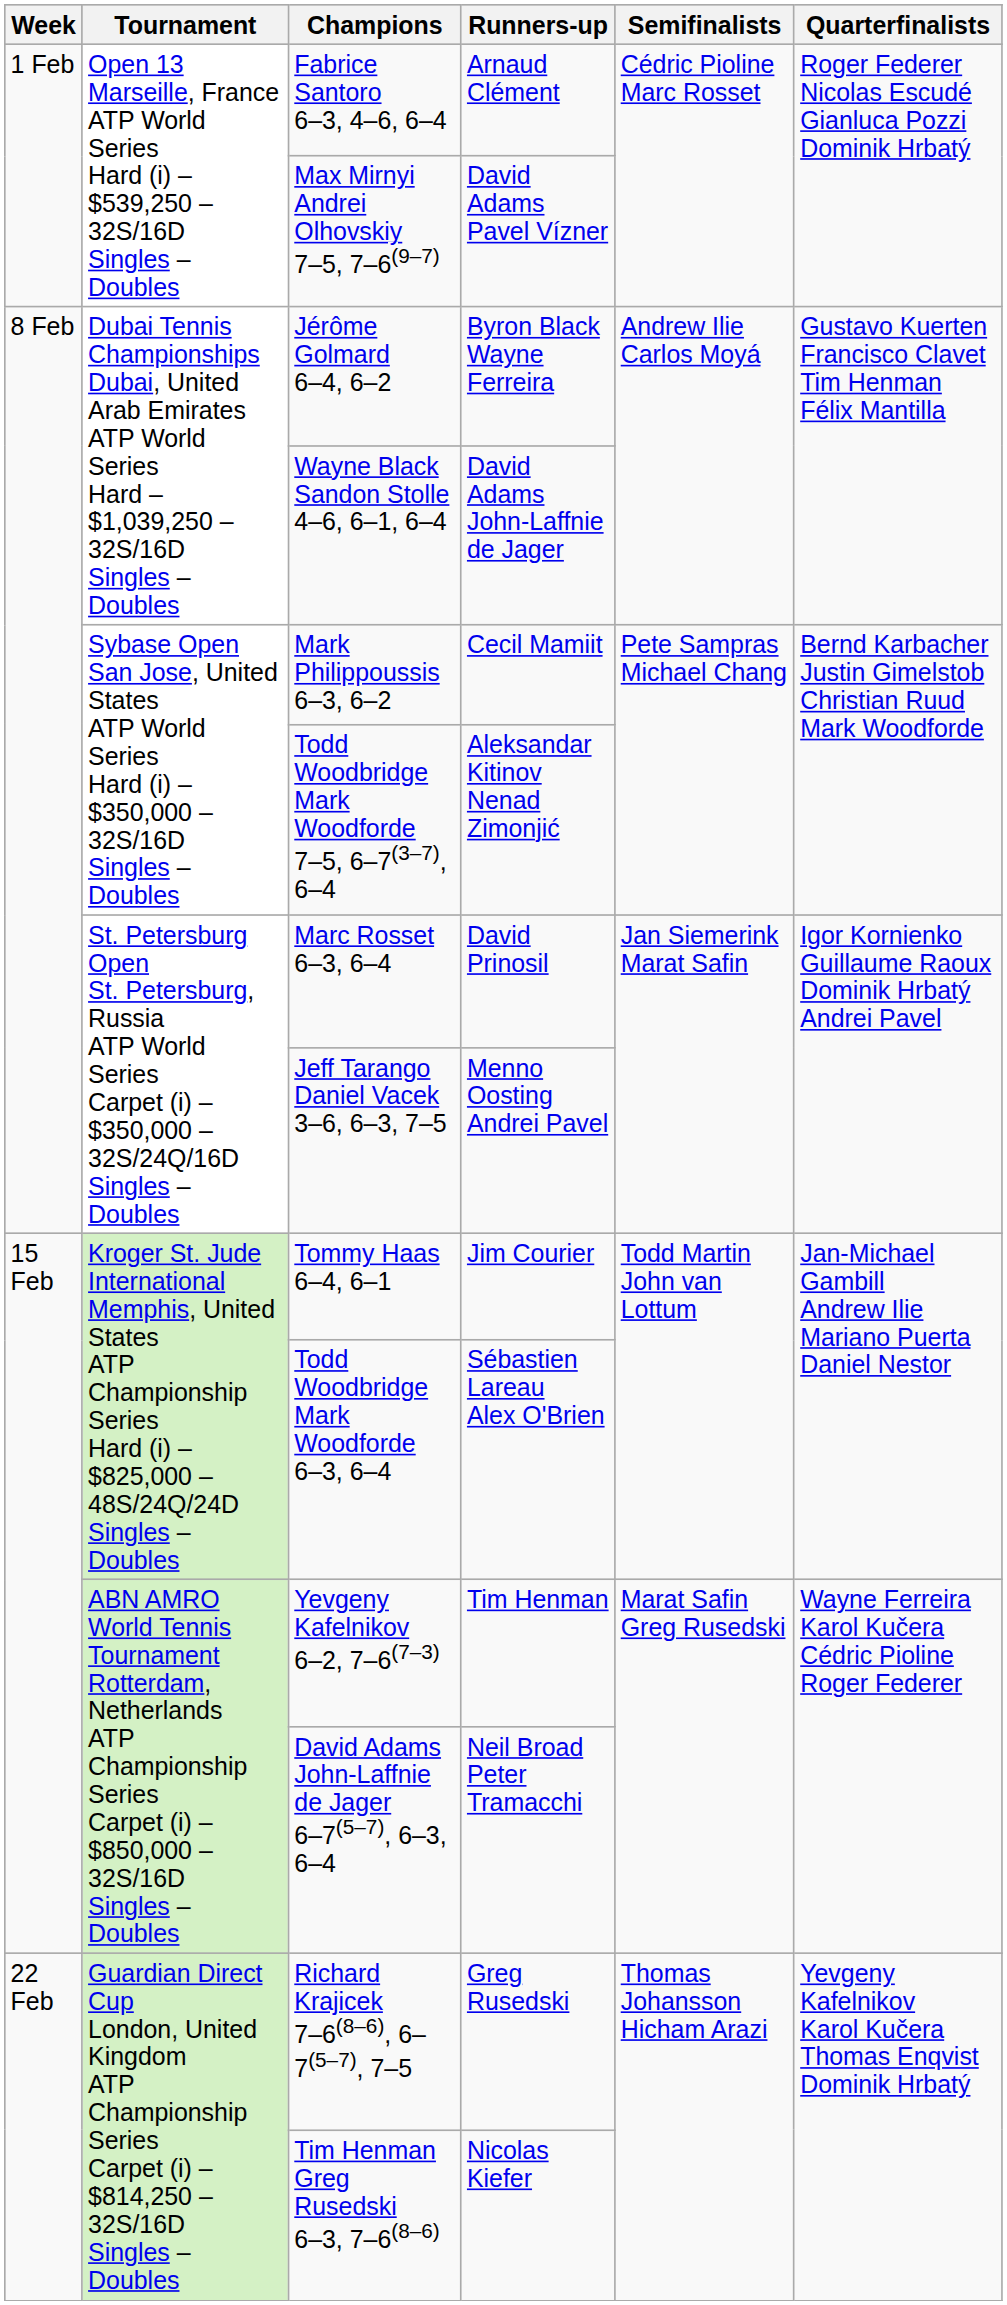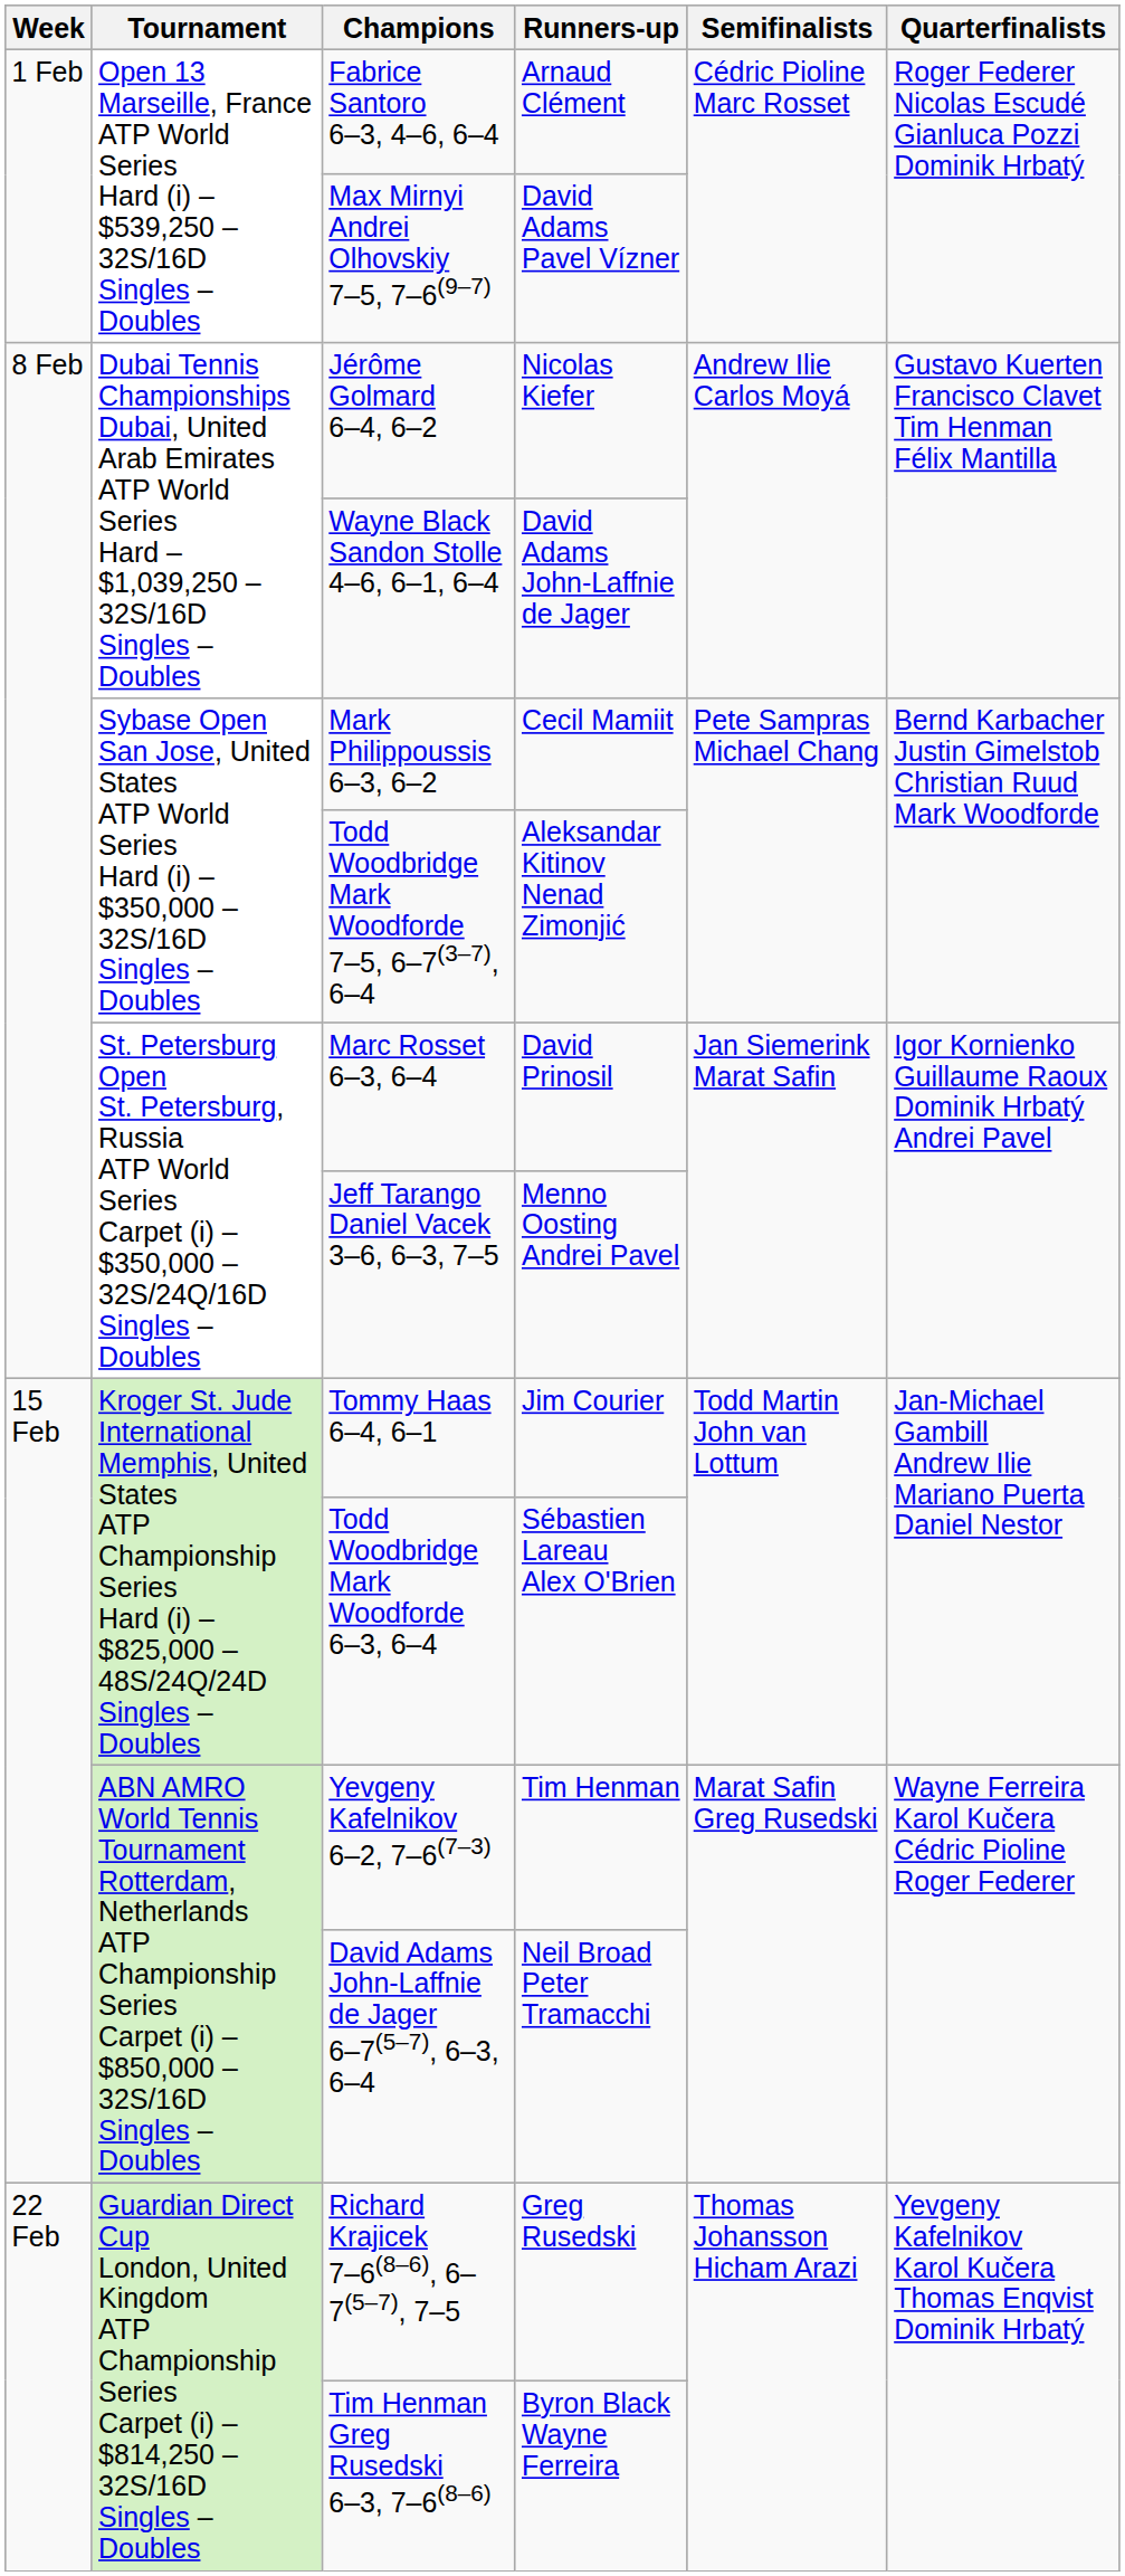Jérôme Golmard 6–4, 6–2 | Runners-up: Byron Black Wayne Ferreira -> Nicolas Kiefer
Tim Henman Greg Rusedski 6–3, 7–6(8–6) | Runners-up: Nicolas Kiefer -> Byron Black Wayne Ferreira
